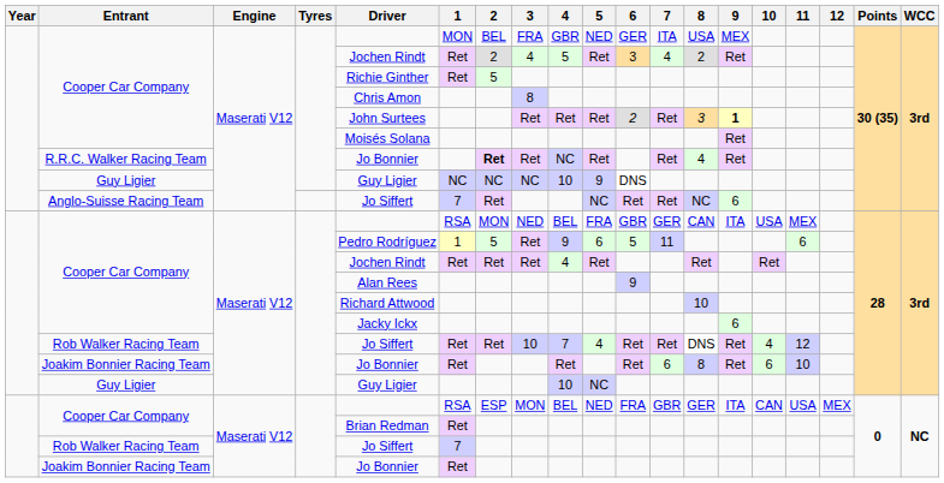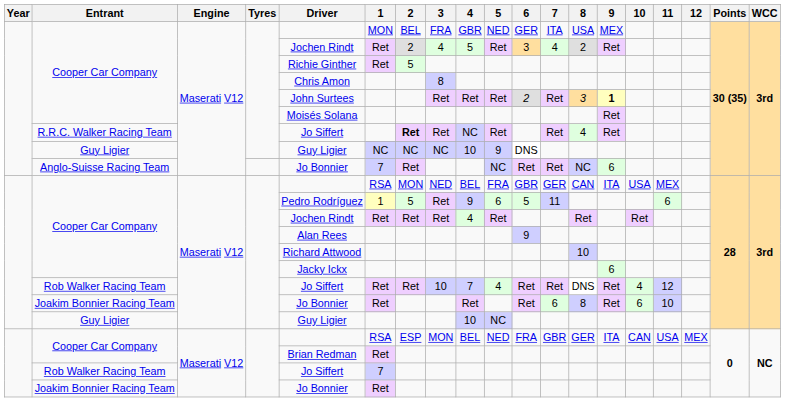R.R.C. Walker Racing Team | Driver: Jo Bonnier -> Jo Siffert
Anglo-Suisse Racing Team | Driver: Jo Siffert -> Jo Bonnier
